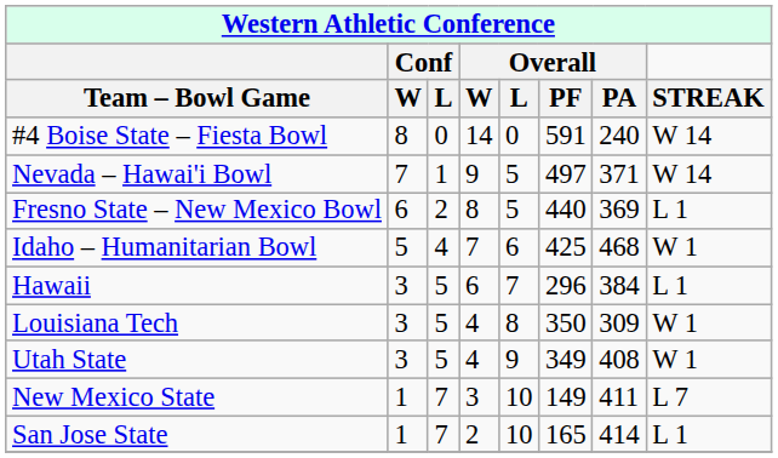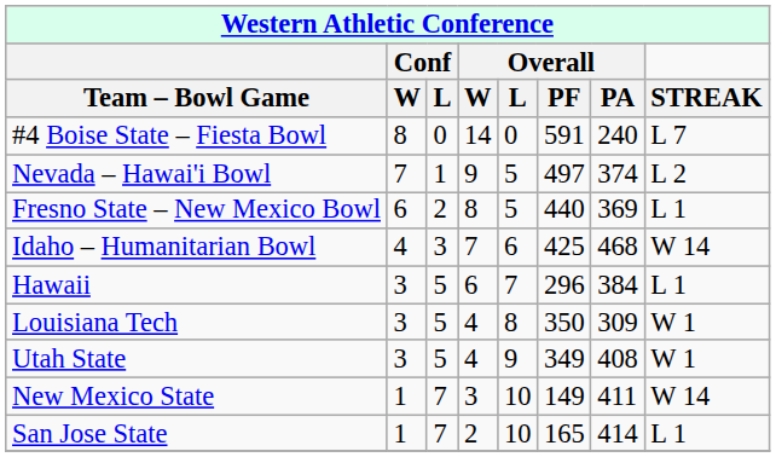#4 Boise State – Fiesta Bowl | STREAK: W 14 -> L 7
Nevada – Hawai'i Bowl | Overall / PA: 371 -> 374
Nevada – Hawai'i Bowl | STREAK: W 14 -> L 2
Idaho – Humanitarian Bowl | Conf / W: 5 -> 4
Idaho – Humanitarian Bowl | Conf / L: 4 -> 3
Idaho – Humanitarian Bowl | STREAK: W 1 -> W 14
New Mexico State | STREAK: L 7 -> W 14
